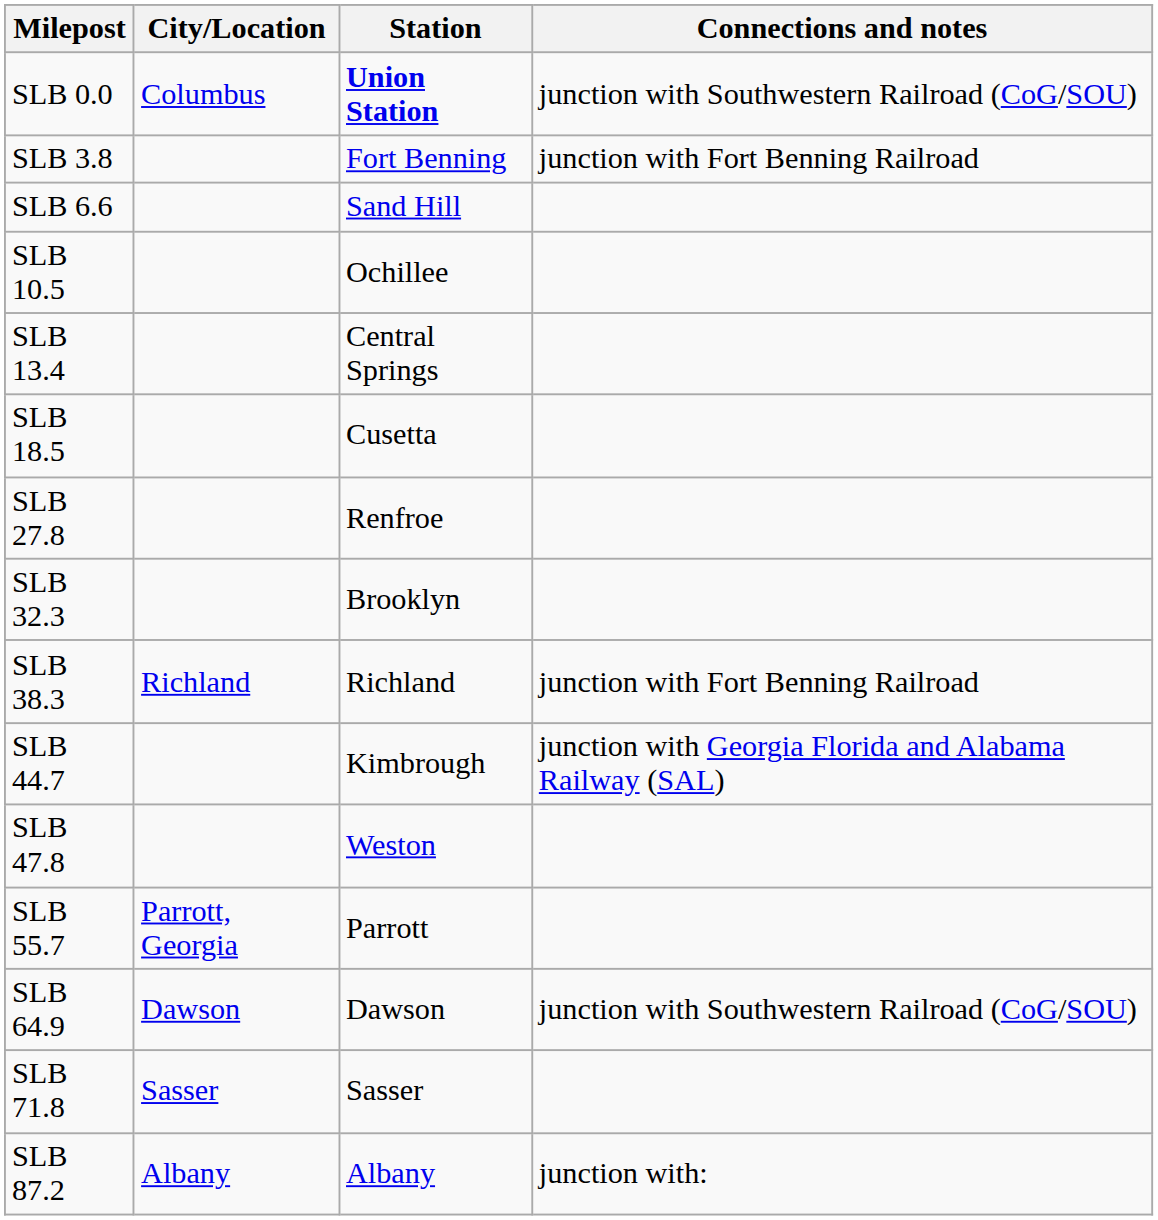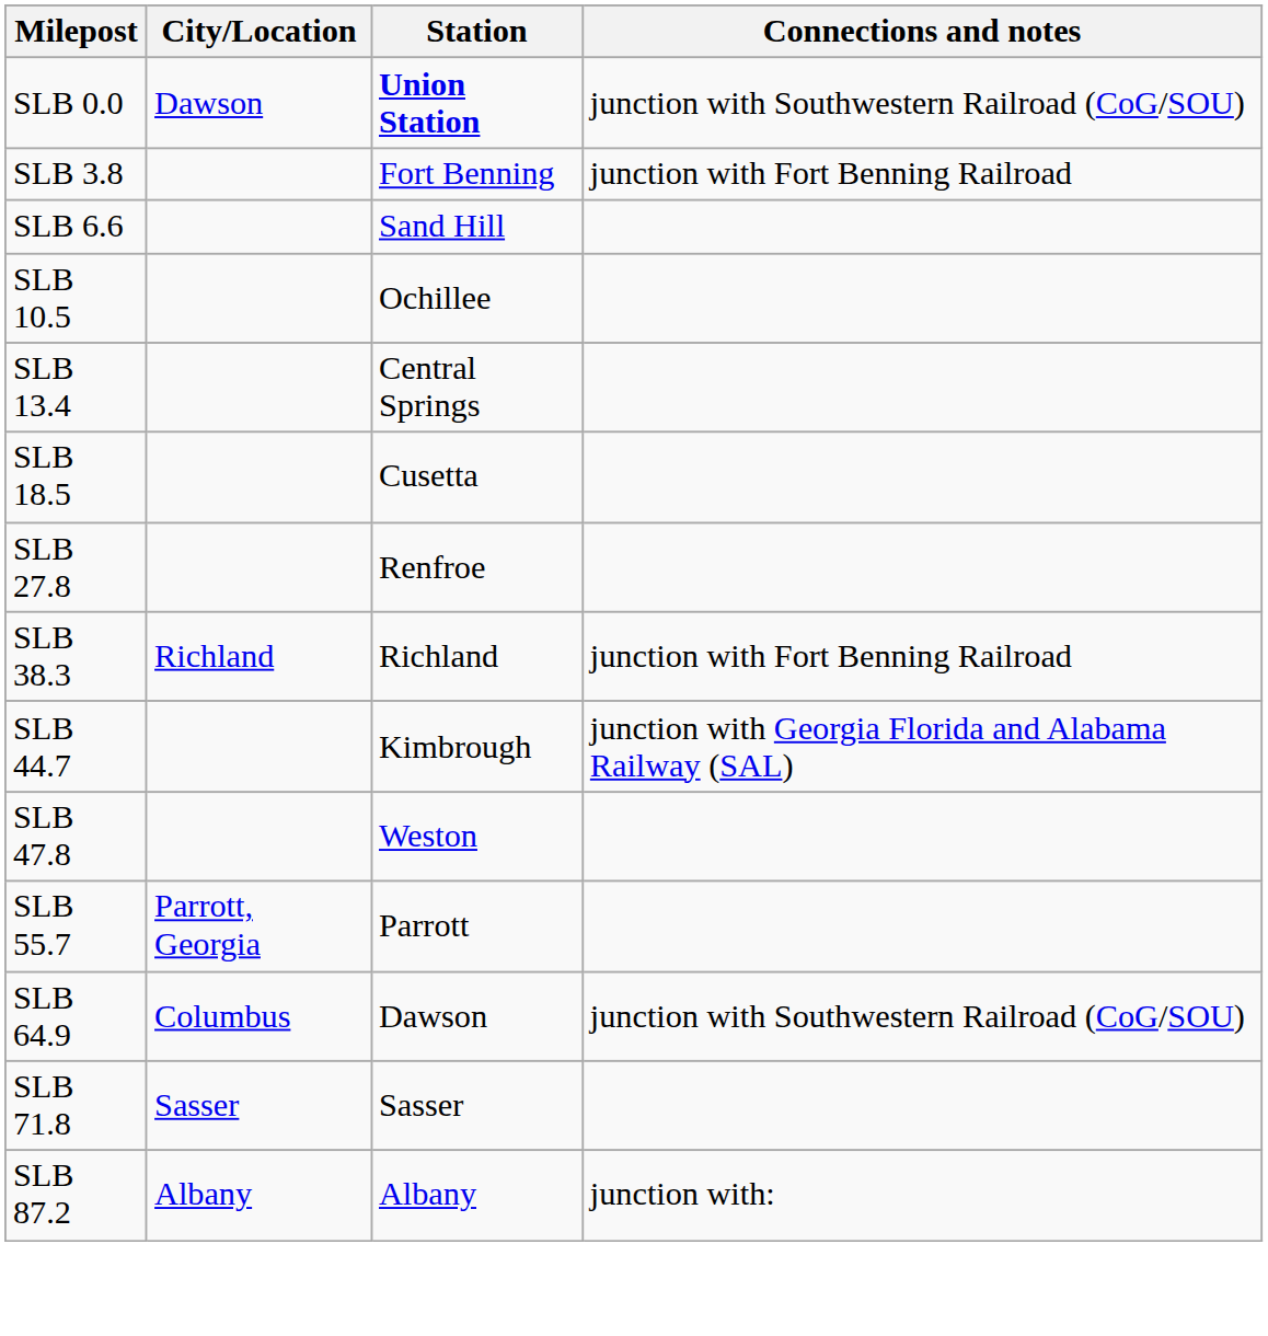SLB 0.0 | City/Location: Columbus -> Dawson
- row: SLB 32.3 | Brooklyn
SLB 64.9 | City/Location: Dawson -> Columbus
